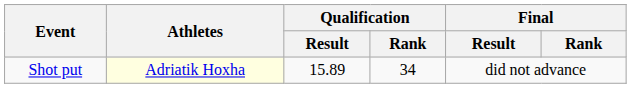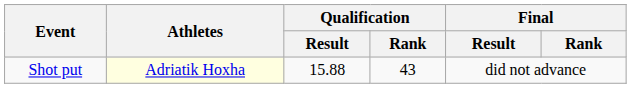Shot put | Qualification / Result: 15.89 -> 15.88
Shot put | Qualification / Rank: 34 -> 43
